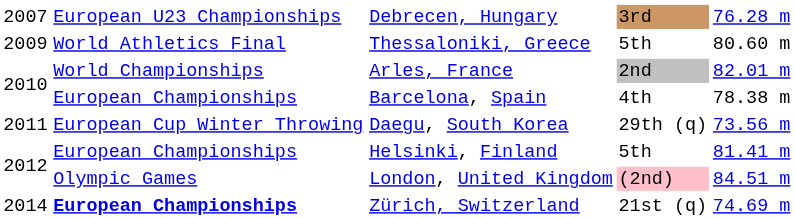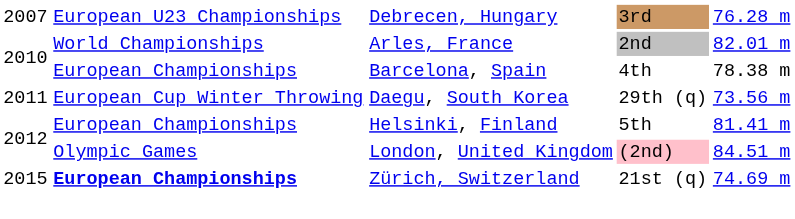- row: 2009 | World Athletics Final | Thessaloniki, Greece | 5th | 80.60 m
Zürich, Switzerland | column 1: 2014 -> 2015
